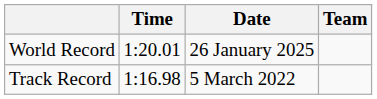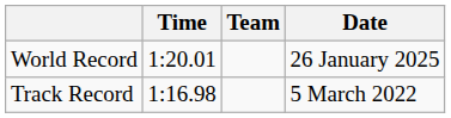columns swapped: Team <-> Date
